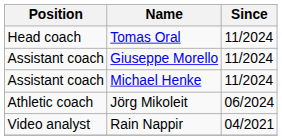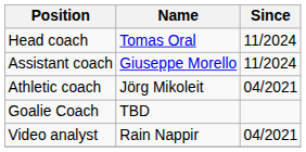- row: Assistant coach | Michael Henke | 11/2024
Jörg Mikoleit | Since: 06/2024 -> 04/2021
+ row: Goalie Coach | TBD
